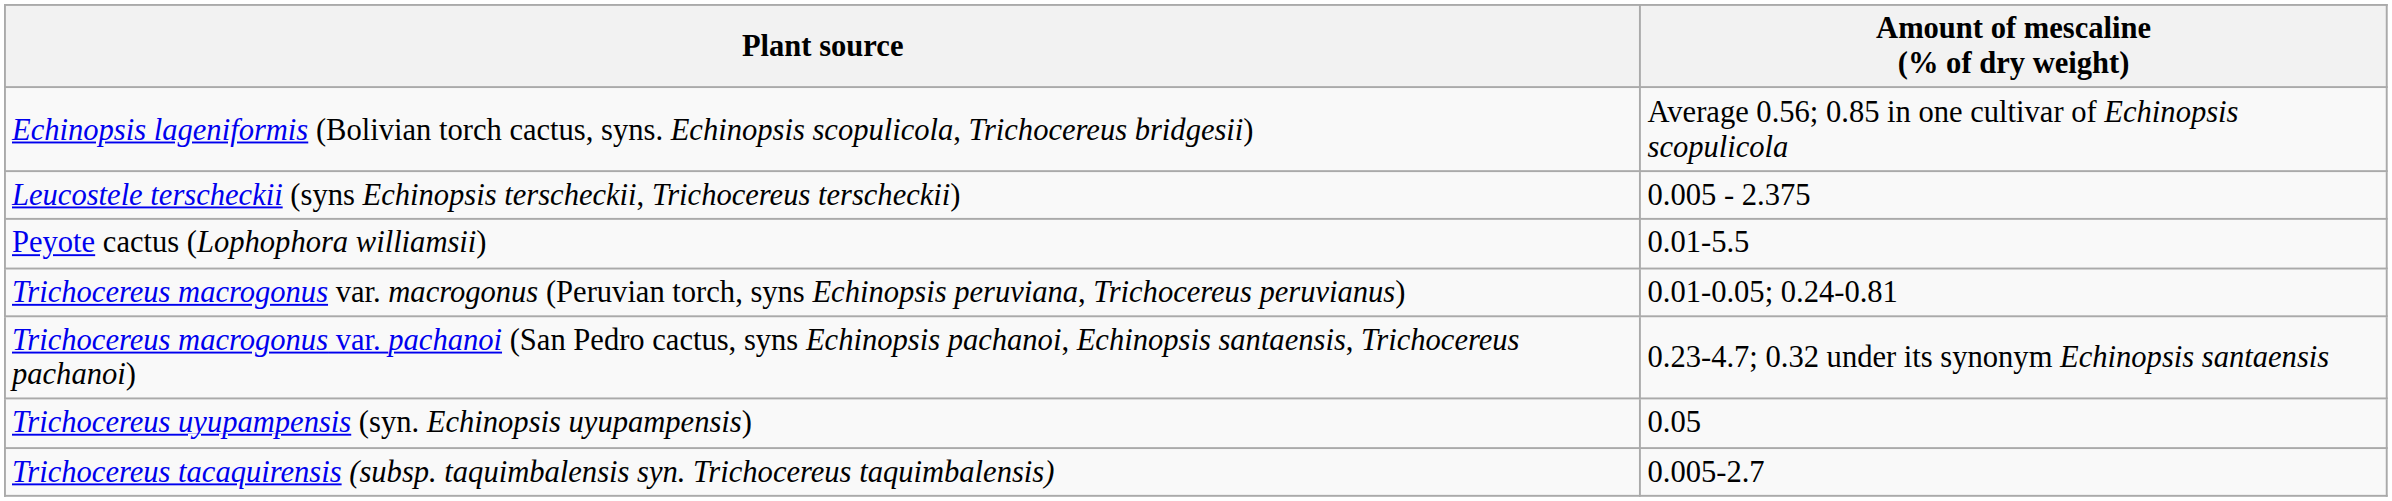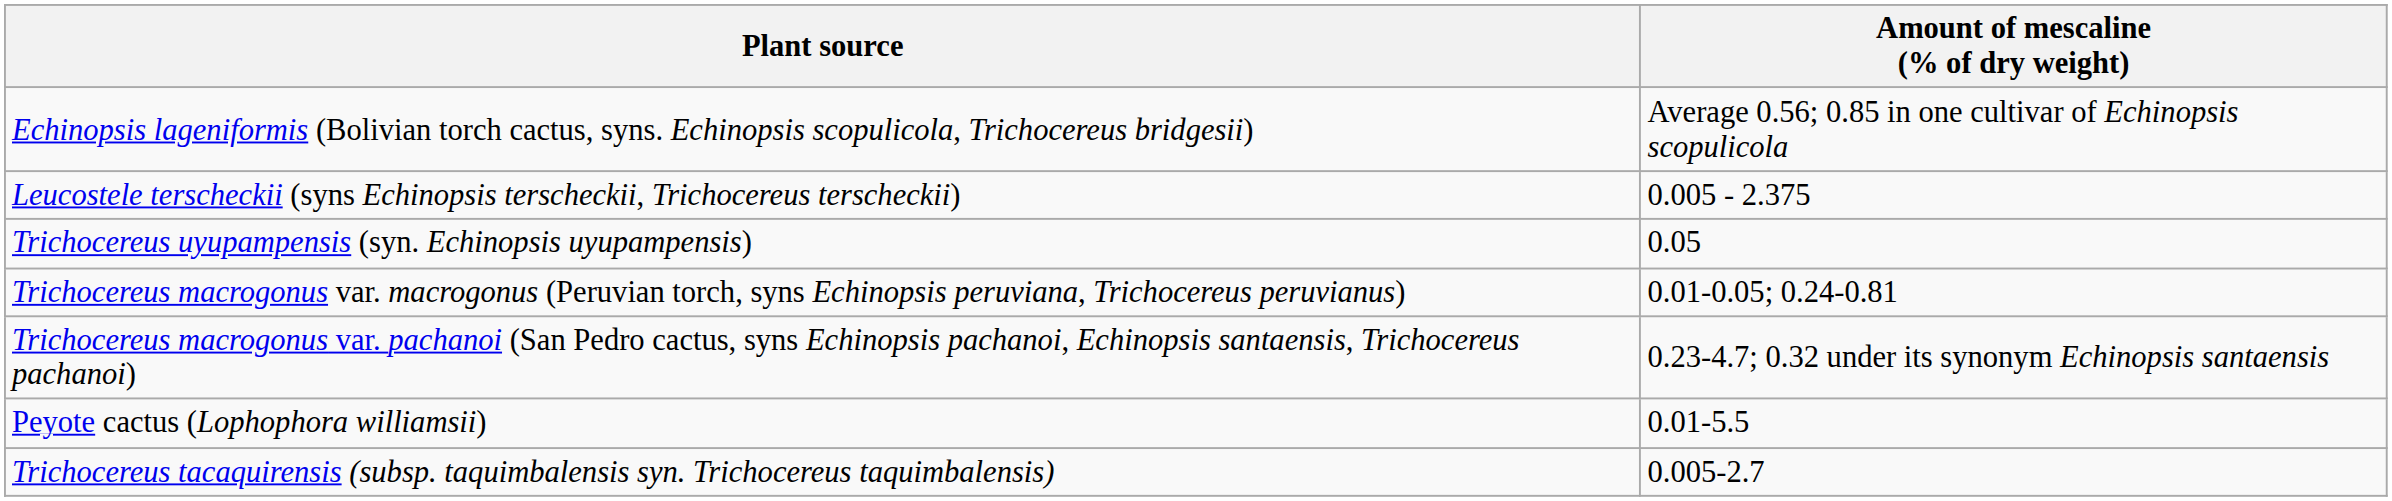rows swapped: Peyote cactus (Lophophora williamsii) <-> Trichocereus uyupampensis (syn. Echinopsis uyupampensis)
